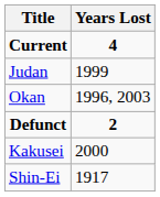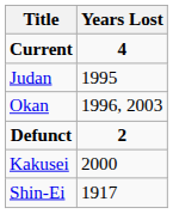Judan | Years Lost: 1999 -> 1995
